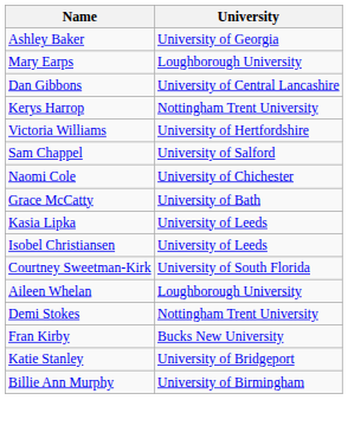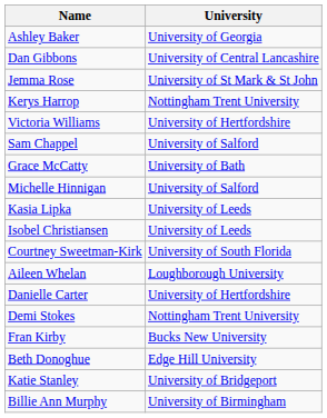- row: Mary Earps | Loughborough University
+ row: Jemma Rose | University of St Mark & St John
- row: Naomi Cole | University of Chichester
+ row: Michelle Hinnigan | University of Salford
+ row: Danielle Carter | University of Hertfordshire
+ row: Beth Donoghue | Edge Hill University
